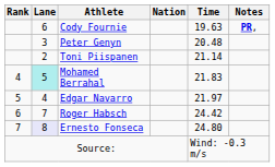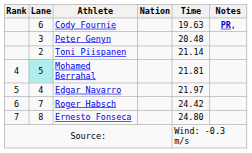Mohamed Berrahal | Time: 21.83 -> 21.81
Ernesto Fonseca | Lane: lavender background -> no background
